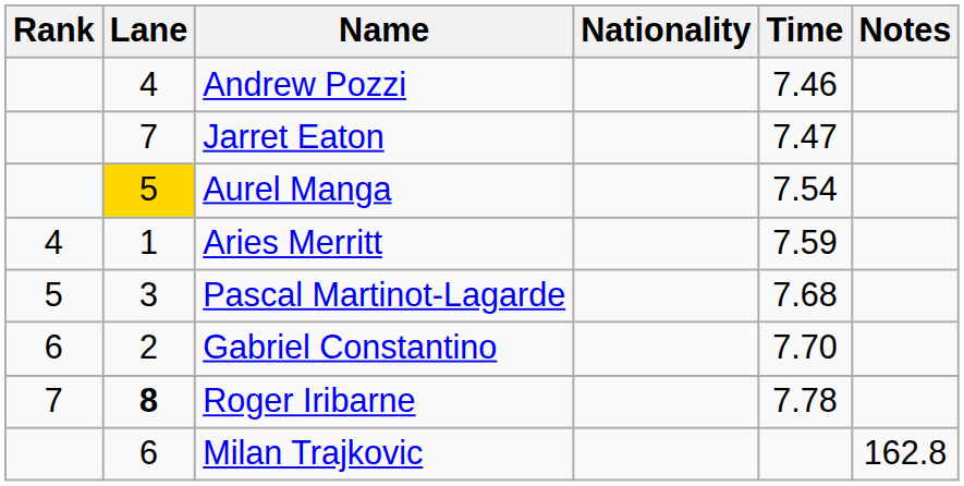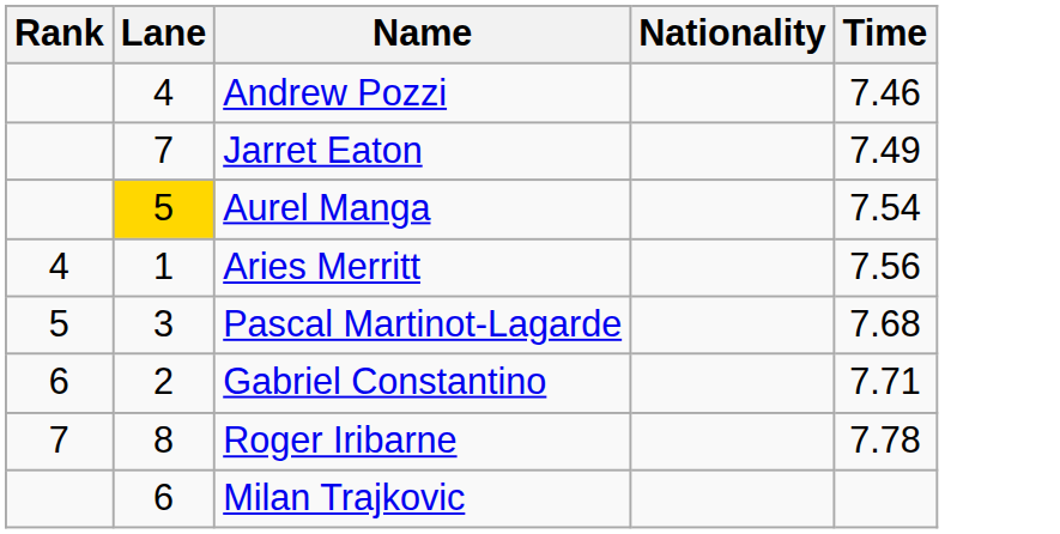- column: Notes | 162.8
Jarret Eaton | Time: 7.47 -> 7.49
Aries Merritt | Time: 7.59 -> 7.56
Gabriel Constantino | Time: 7.70 -> 7.71
Roger Iribarne | Lane: bold -> normal
